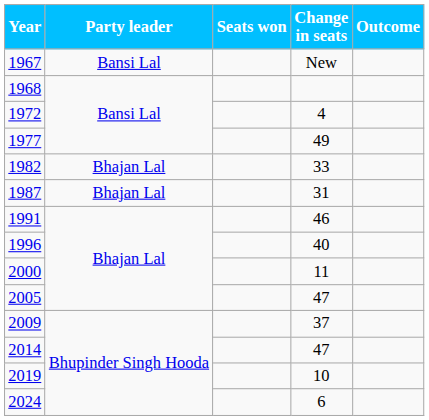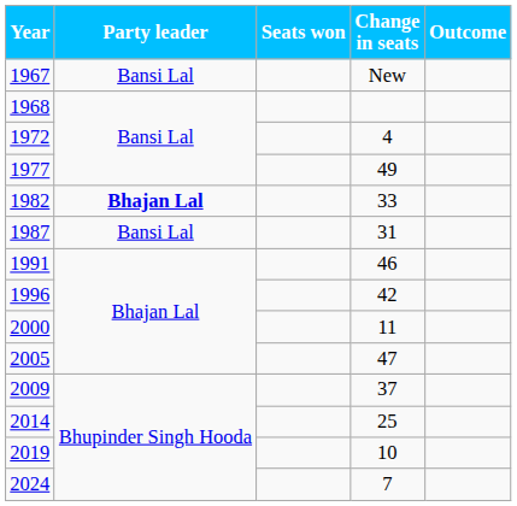1982 | Party leader: normal -> bold
1987 | Party leader: Bhajan Lal -> Bansi Lal
1996 | Change in seats: 40 -> 42
2014 | Change in seats: 47 -> 25
2024 | Change in seats: 6 -> 7
